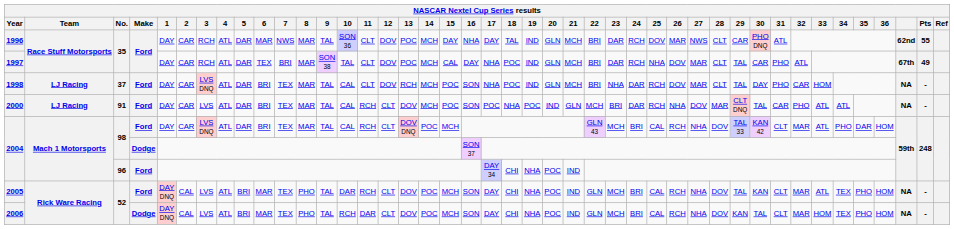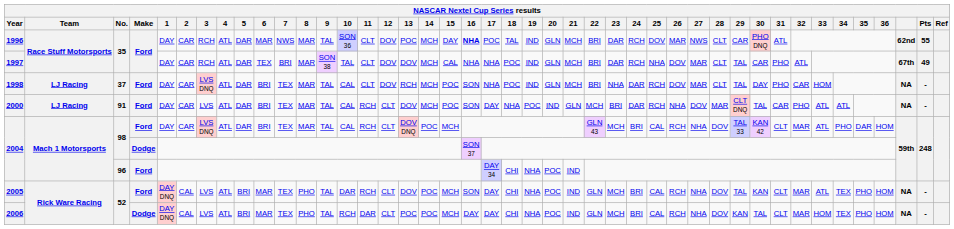1996 | 16: normal -> bold
1996 | 17: DAY -> POC
1997 | 13: POC -> DOV
1997 | 16: DAY -> NHA
2000 | 17: POC -> DAY
2006 | 13: DOV -> POC
2006 | 16: SON -> DAY
